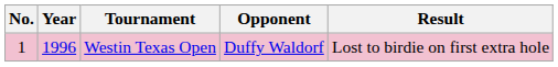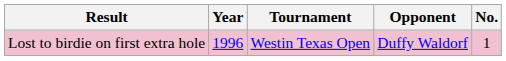columns swapped: No. <-> Result
